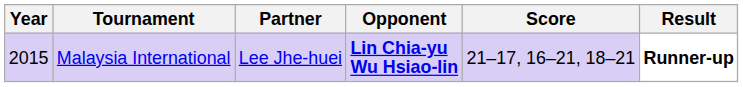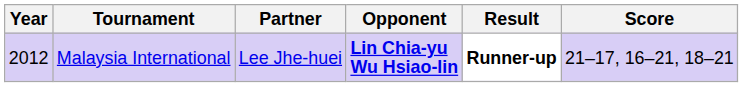columns swapped: Score <-> Result
Malaysia International | Year: 2015 -> 2012
